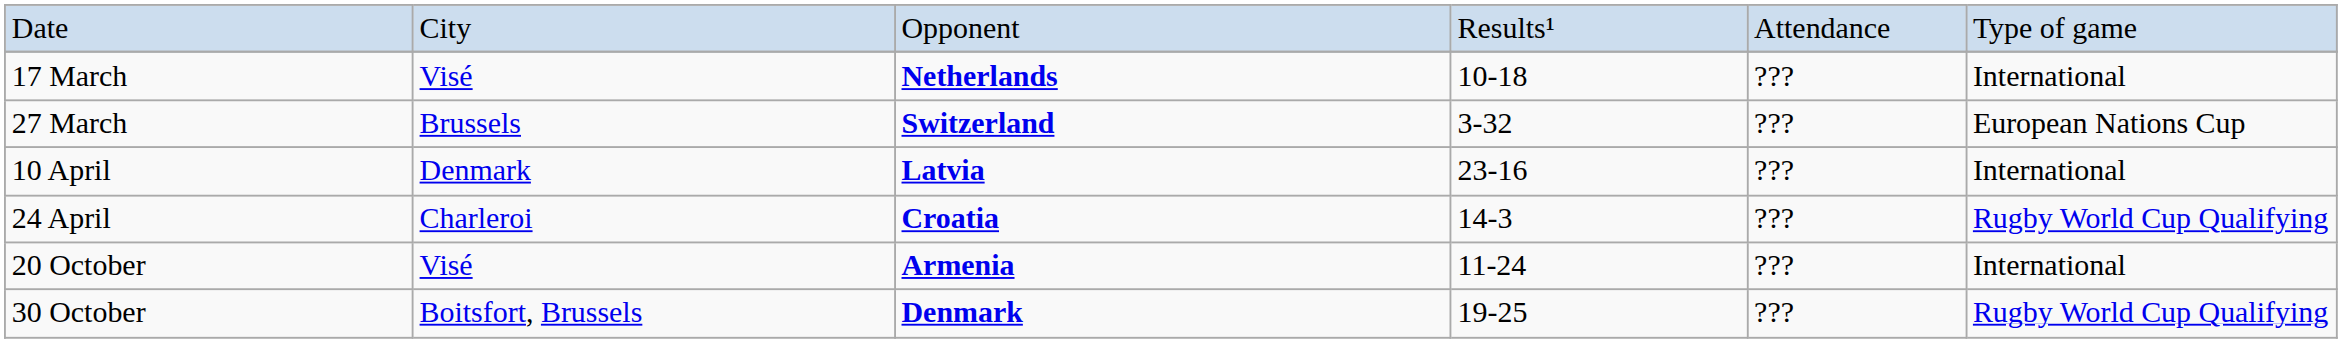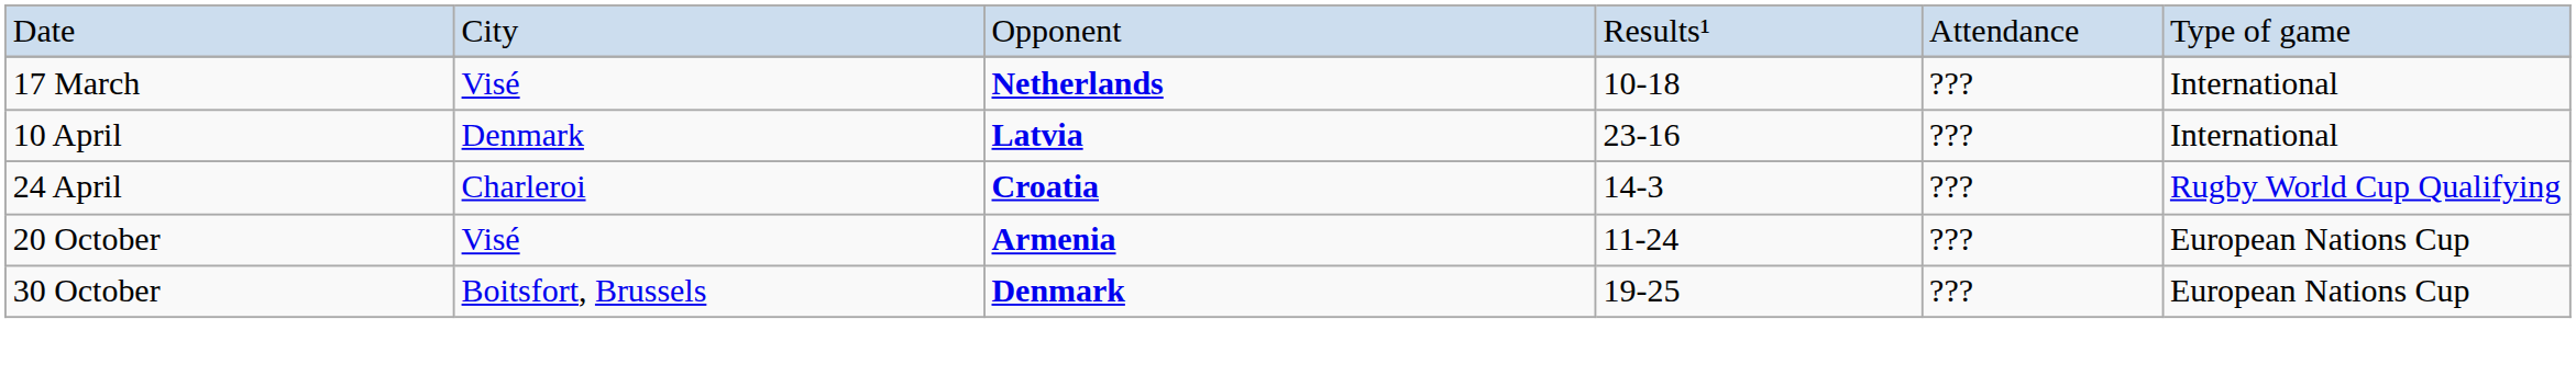- row: 27 March | Brussels | Switzerland | 3-32 | ??? | European Nations Cup
20 October | column 6: International -> European Nations Cup
30 October | column 6: Rugby World Cup Qualifying -> European Nations Cup
